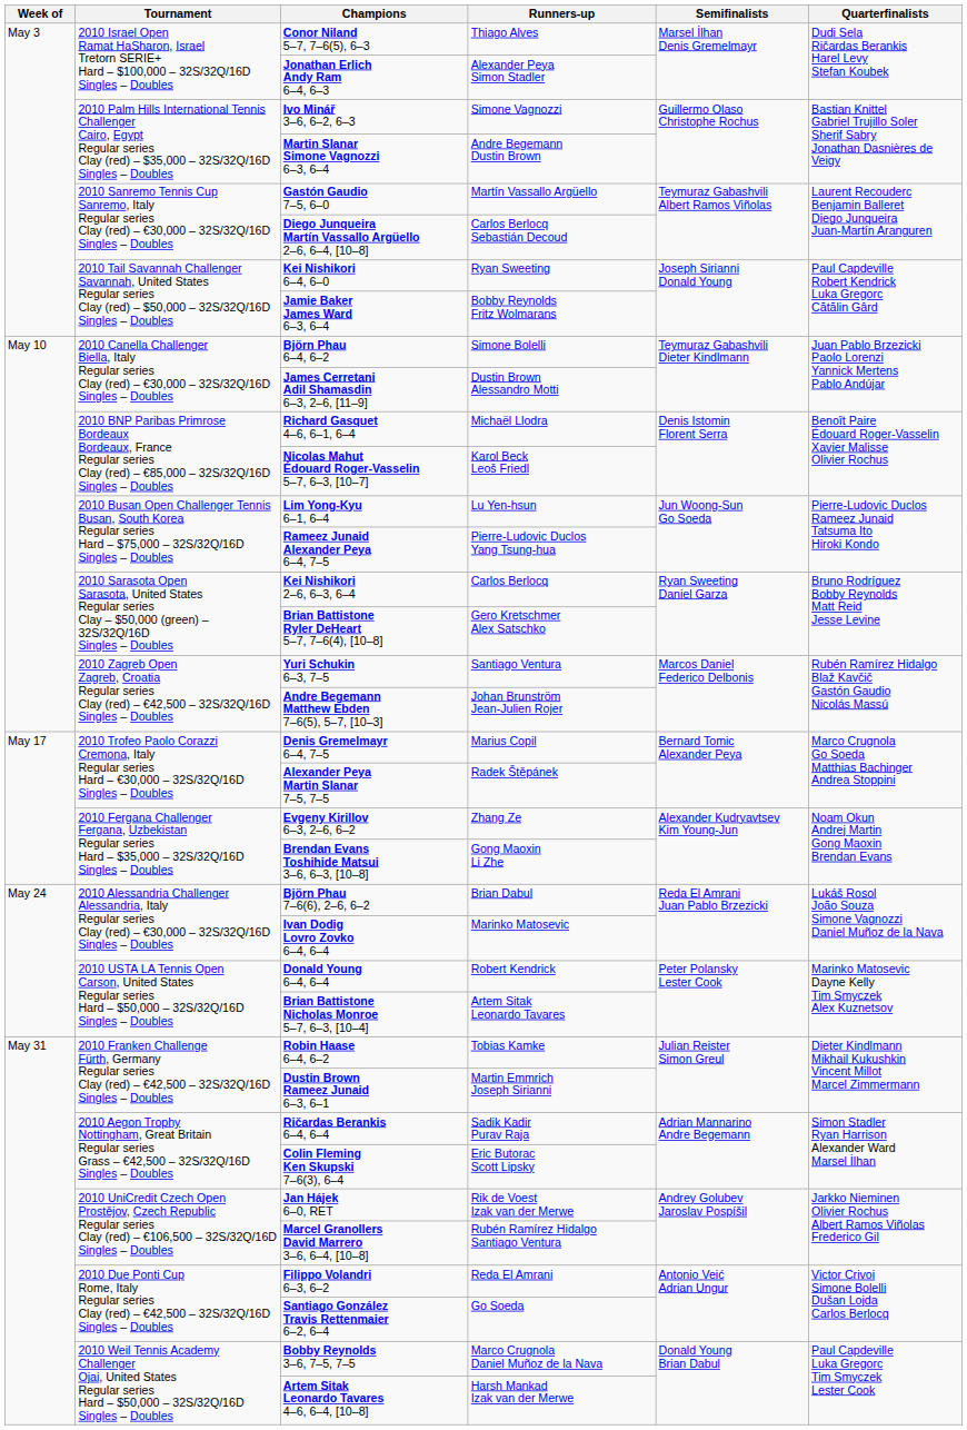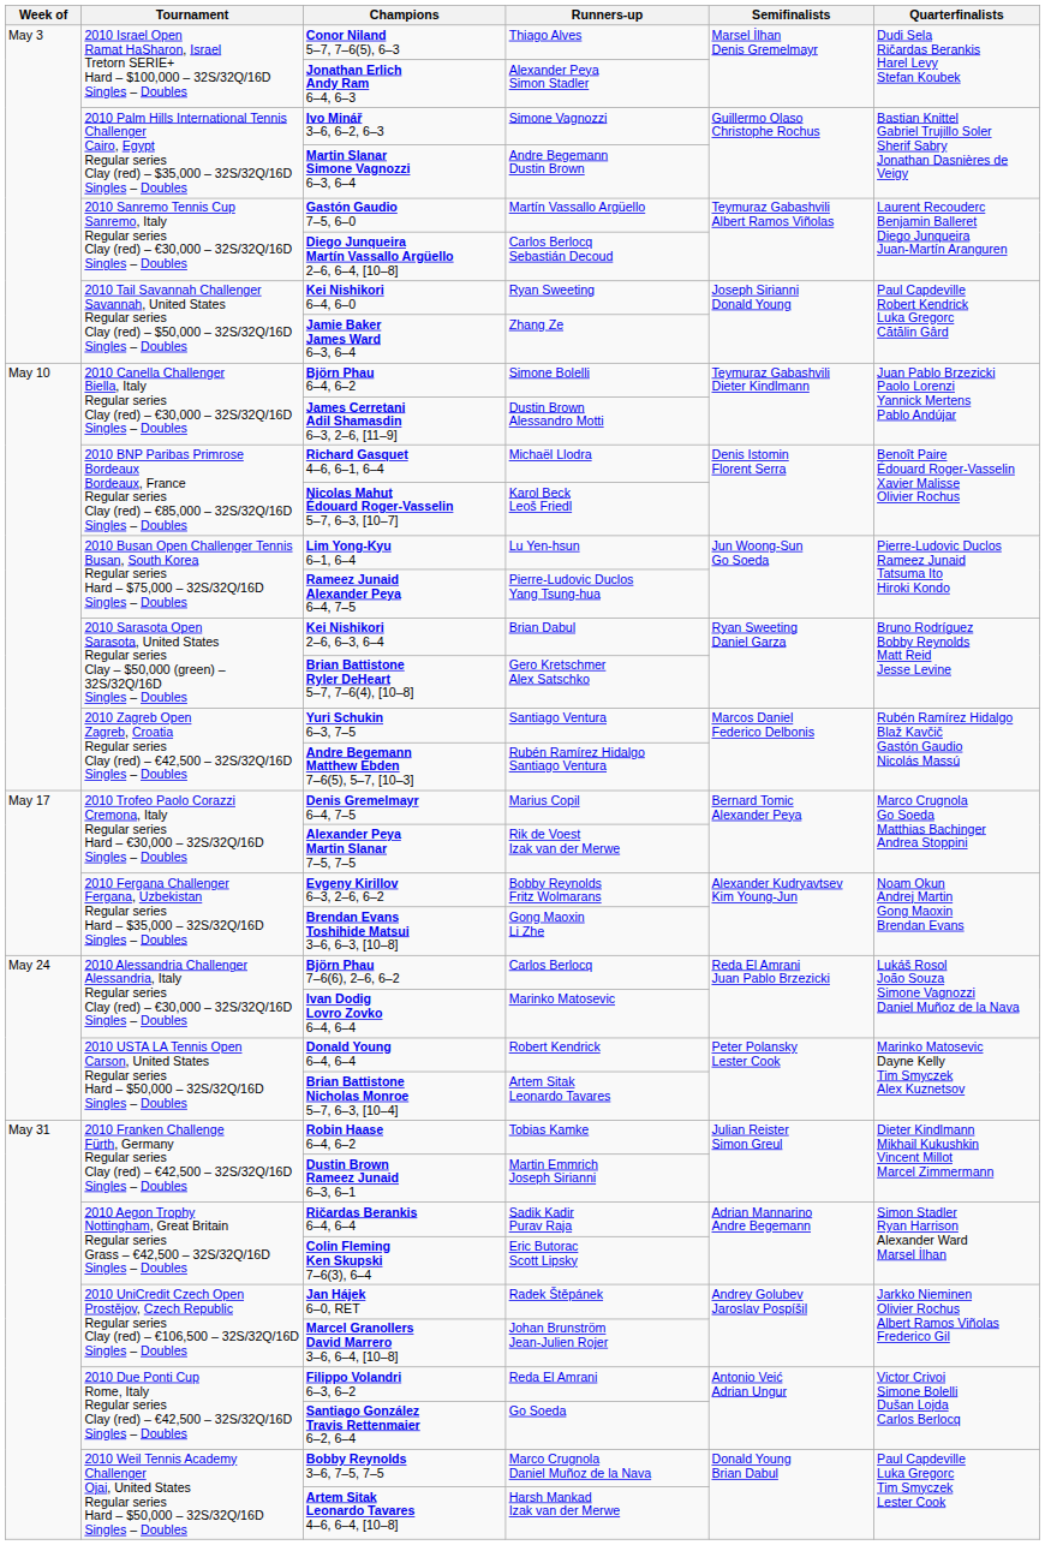Jamie Baker James Ward 6–3, 6–4 | Runners-up: Bobby Reynolds Fritz Wolmarans -> Zhang Ze
Kei Nishikori 2–6, 6–3, 6–4 | Runners-up: Carlos Berlocq -> Brian Dabul
Andre Begemann Matthew Ebden 7–6(5), 5–7, [10–3] | Runners-up: Johan Brunström Jean-Julien Rojer -> Rubén Ramírez Hidalgo Santiago Ventura
Alexander Peya Martin Slanar 7–5, 7–5 | Runners-up: Radek Štěpánek -> Rik de Voest Izak van der Merwe
Evgeny Kirillov 6–3, 2–6, 6–2 | Runners-up: Zhang Ze -> Bobby Reynolds Fritz Wolmarans
Björn Phau 7–6(6), 2–6, 6–2 | Runners-up: Brian Dabul -> Carlos Berlocq
Jan Hájek 6–0, RET | Runners-up: Rik de Voest Izak van der Merwe -> Radek Štěpánek
Marcel Granollers David Marrero 3–6, 6–4, [10–8] | Runners-up: Rubén Ramírez Hidalgo Santiago Ventura -> Johan Brunström Jean-Julien Rojer
